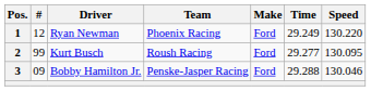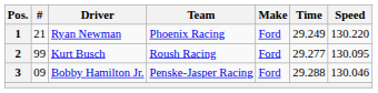1 | #: 12 -> 21
